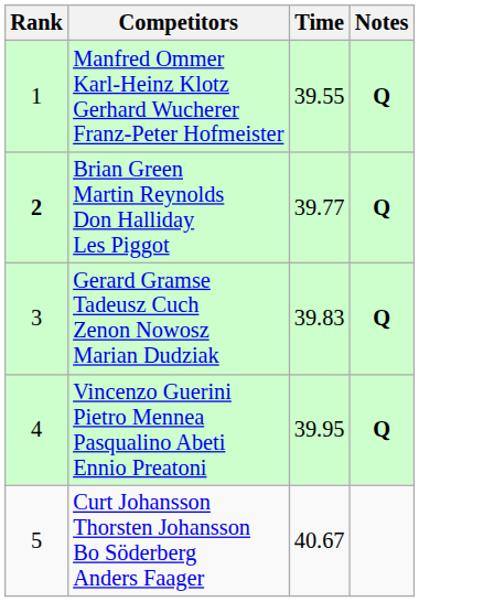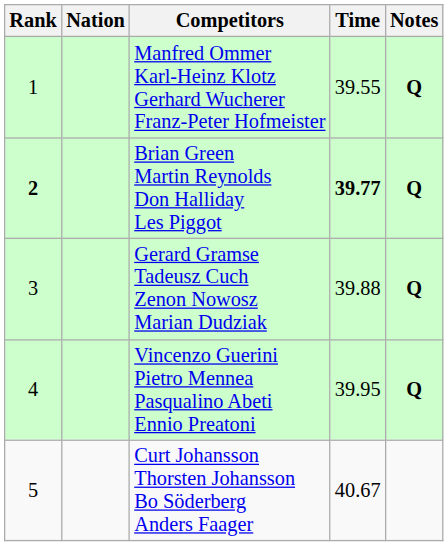+ column: Nation
Brian Green Martin Reynolds Don Halliday Les Piggot | Time: normal -> bold
Gerard Gramse Tadeusz Cuch Zenon Nowosz Marian Dudziak | Time: 39.83 -> 39.88
